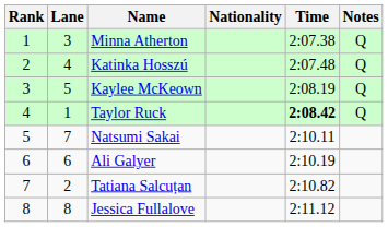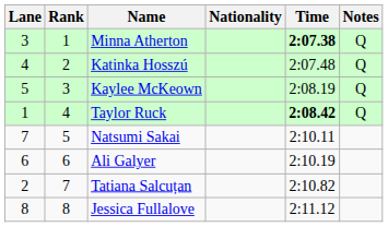columns swapped: Rank <-> Lane
Minna Atherton | Time: normal -> bold
